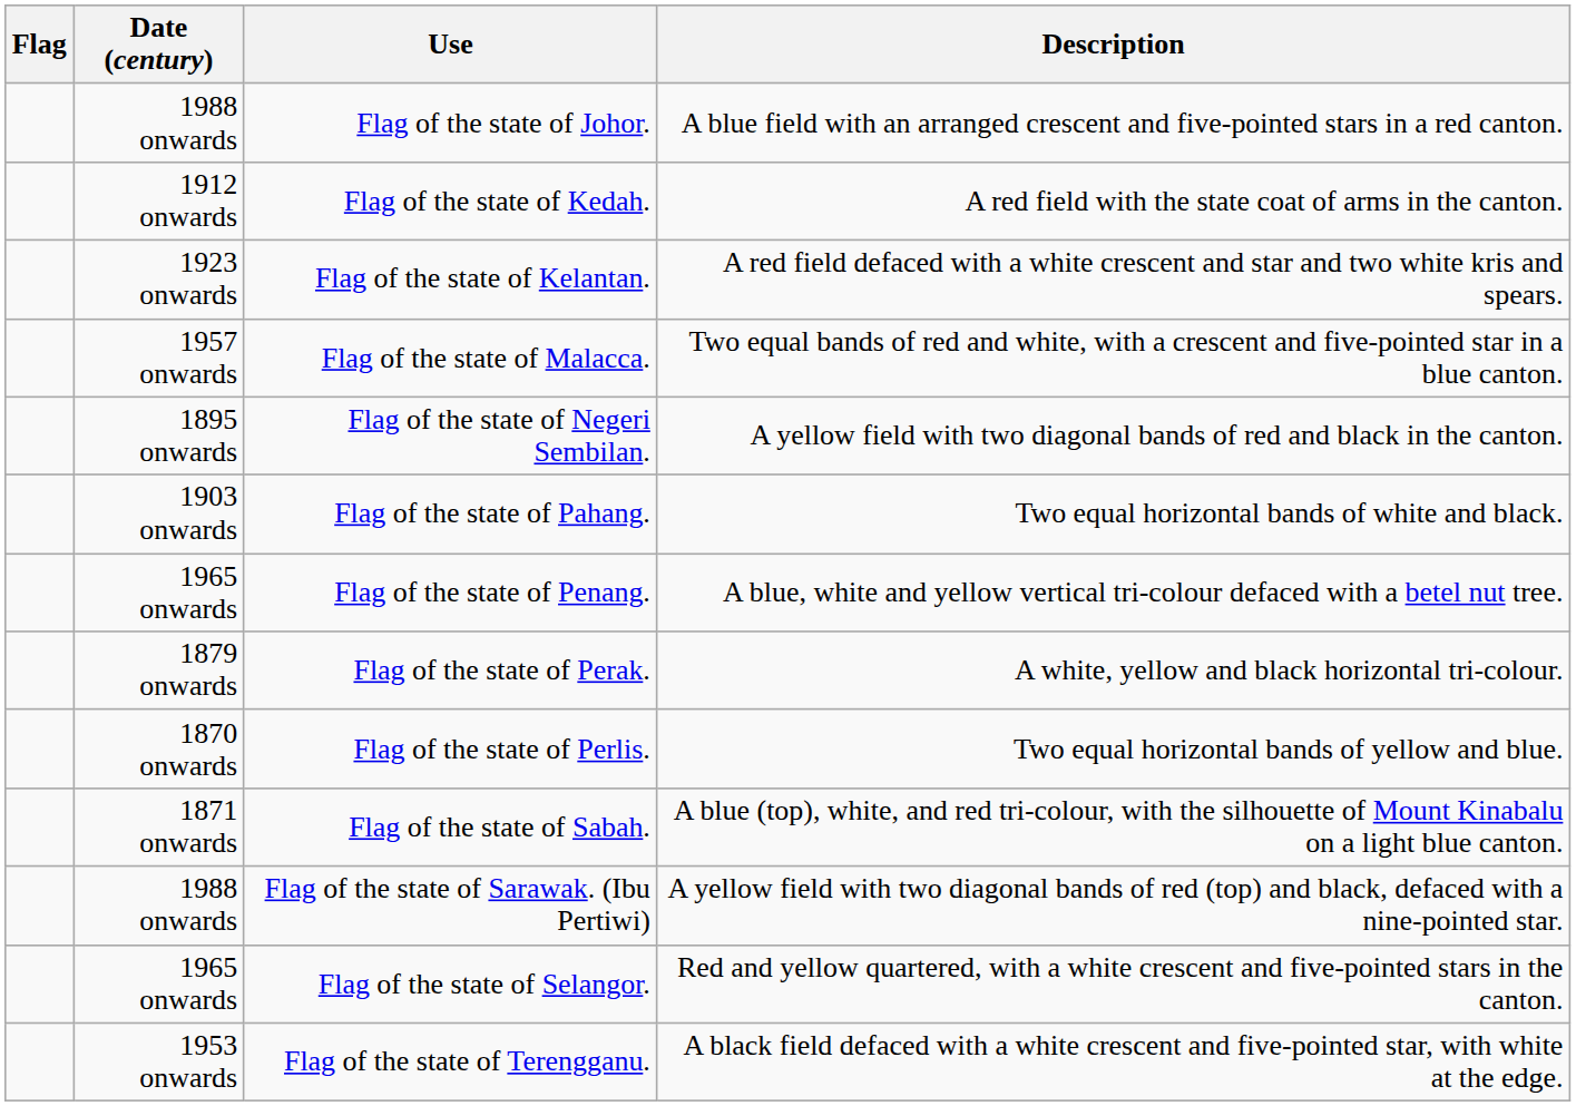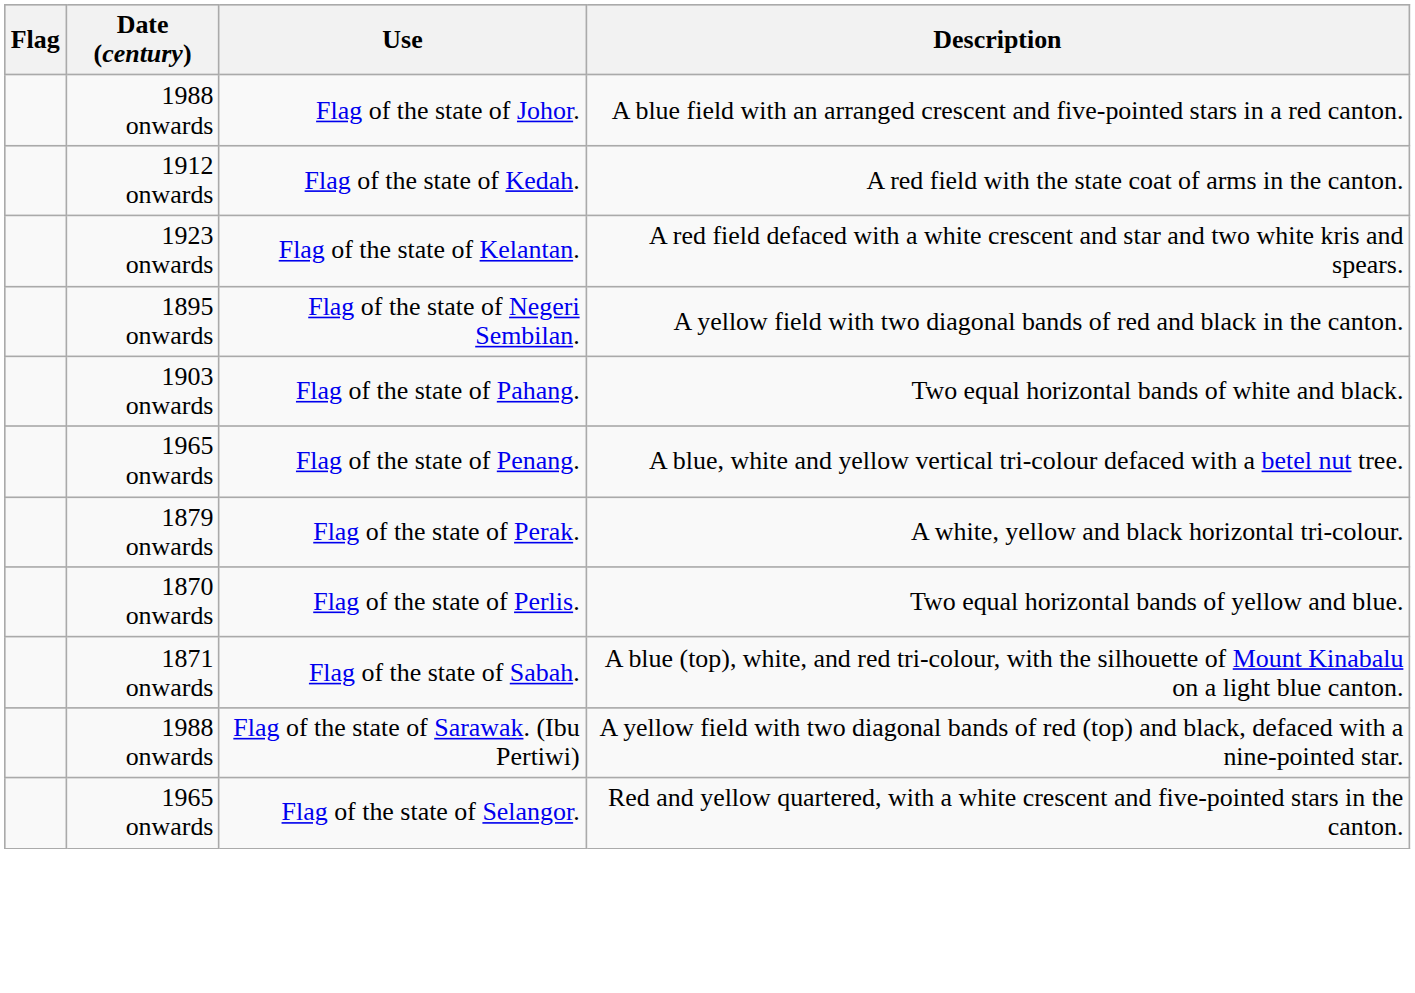- row: 1957 onwards | Flag of the state of Malacca. | Two equal bands of red and white, with a crescent and five-pointed star in a blue canton.
- row: 1953 onwards | Flag of the state of Terengganu. | A black field defaced with a white crescent and five-pointed star, with white at the edge.
